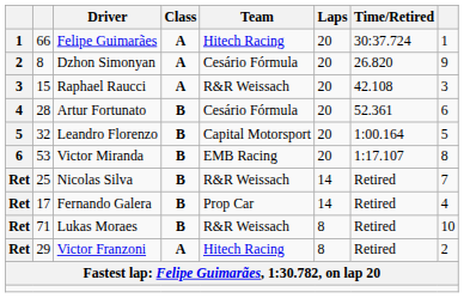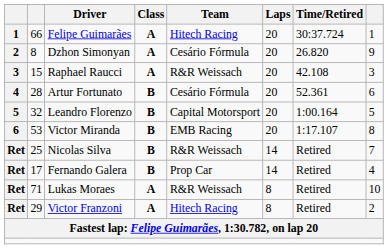Lukas Moraes | Class: B -> A
